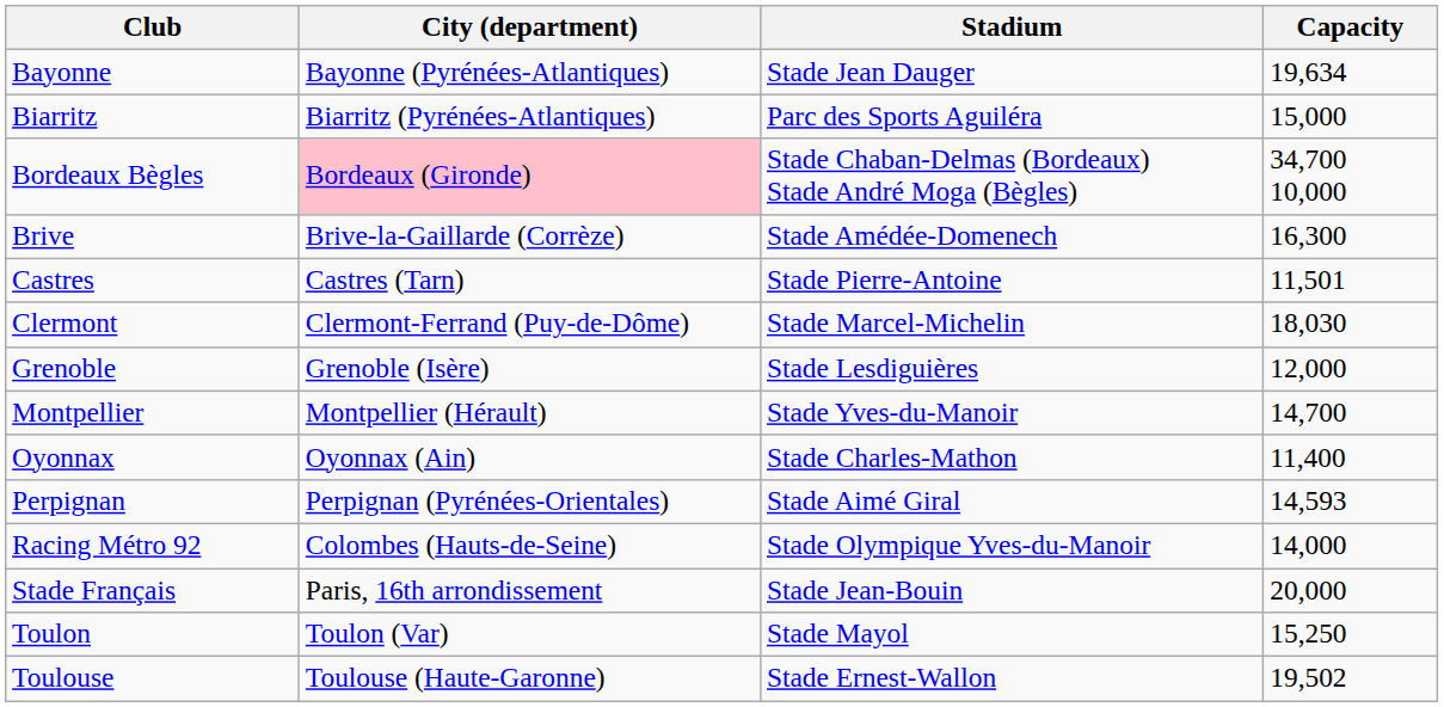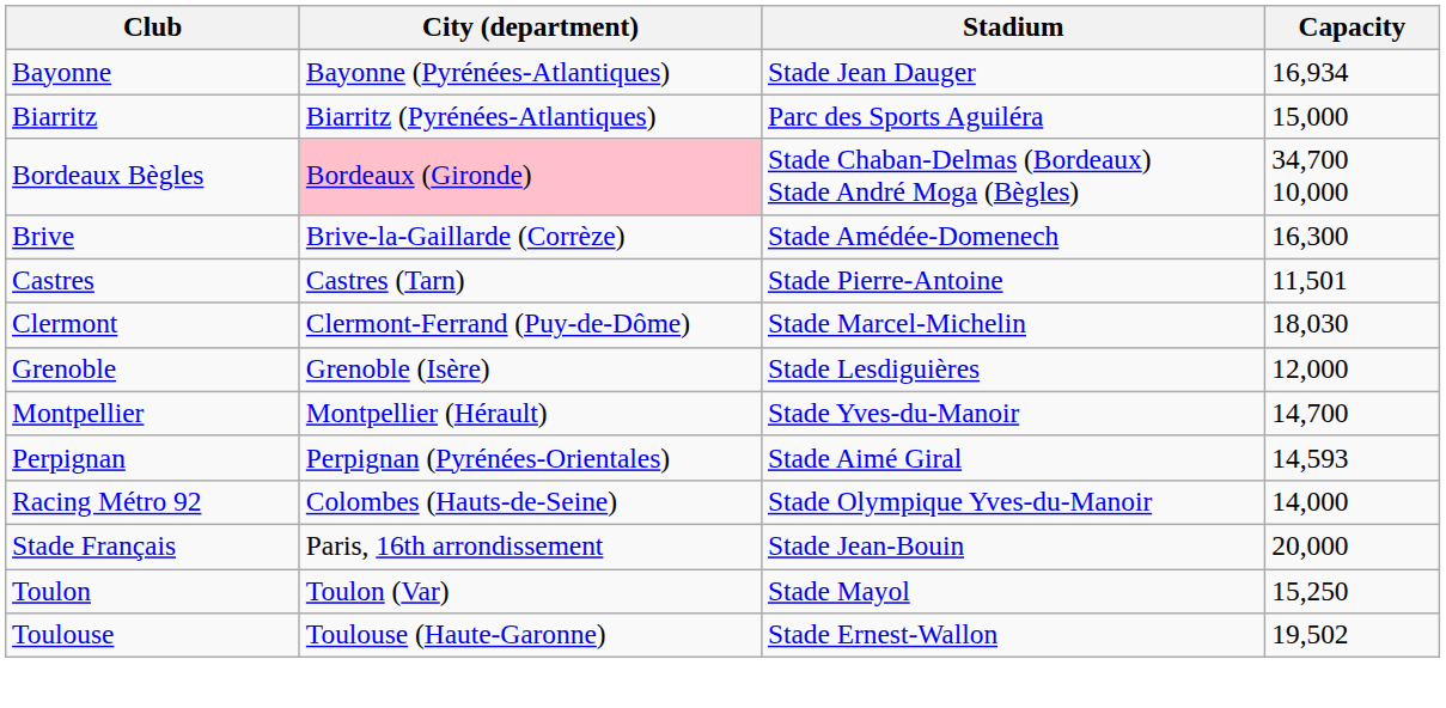Bayonne | Capacity: 19,634 -> 16,934
- row: Oyonnax | Oyonnax (Ain) | Stade Charles-Mathon | 11,400
